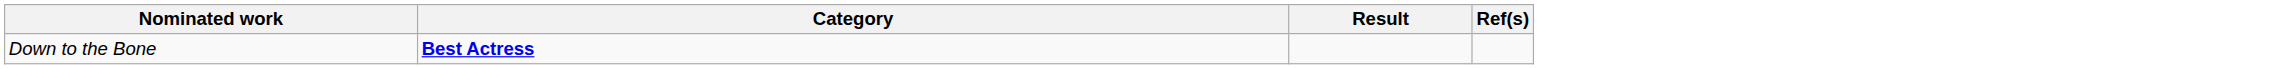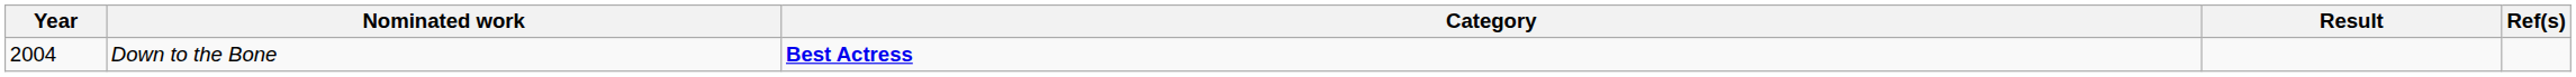+ column: Year | 2004
